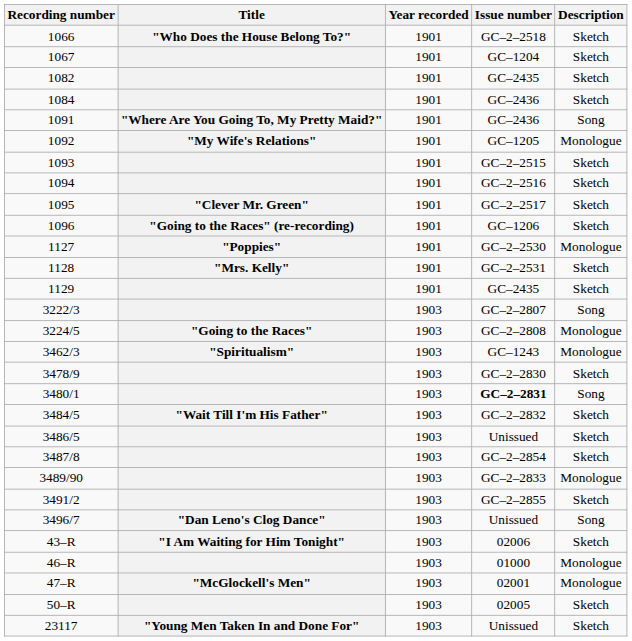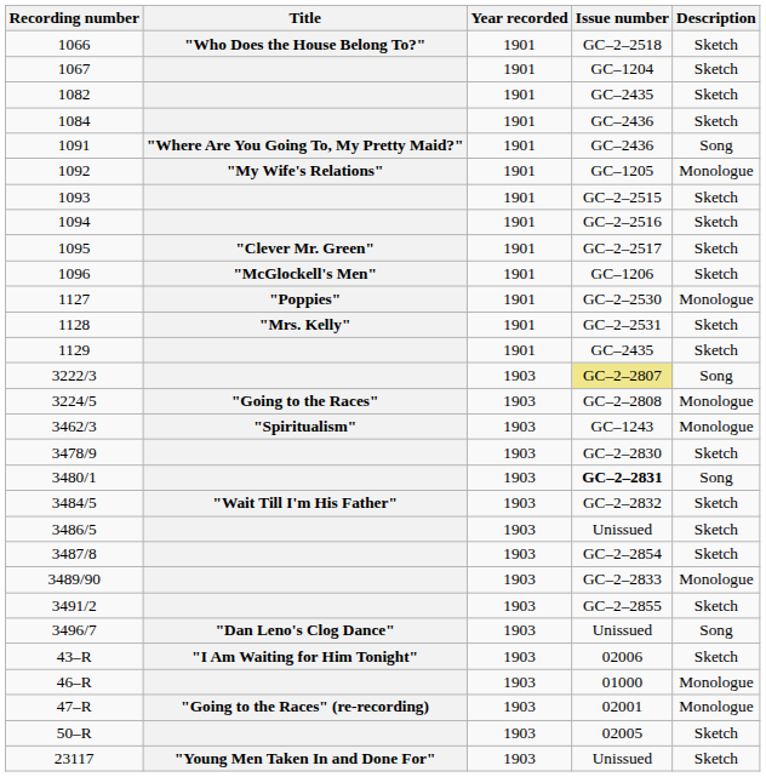1096 | Title: "Going to the Races" (re-recording) -> "McGlockell's Men"
3222/3 | Issue number: no background -> khaki background
47–R | Title: "McGlockell's Men" -> "Going to the Races" (re-recording)
